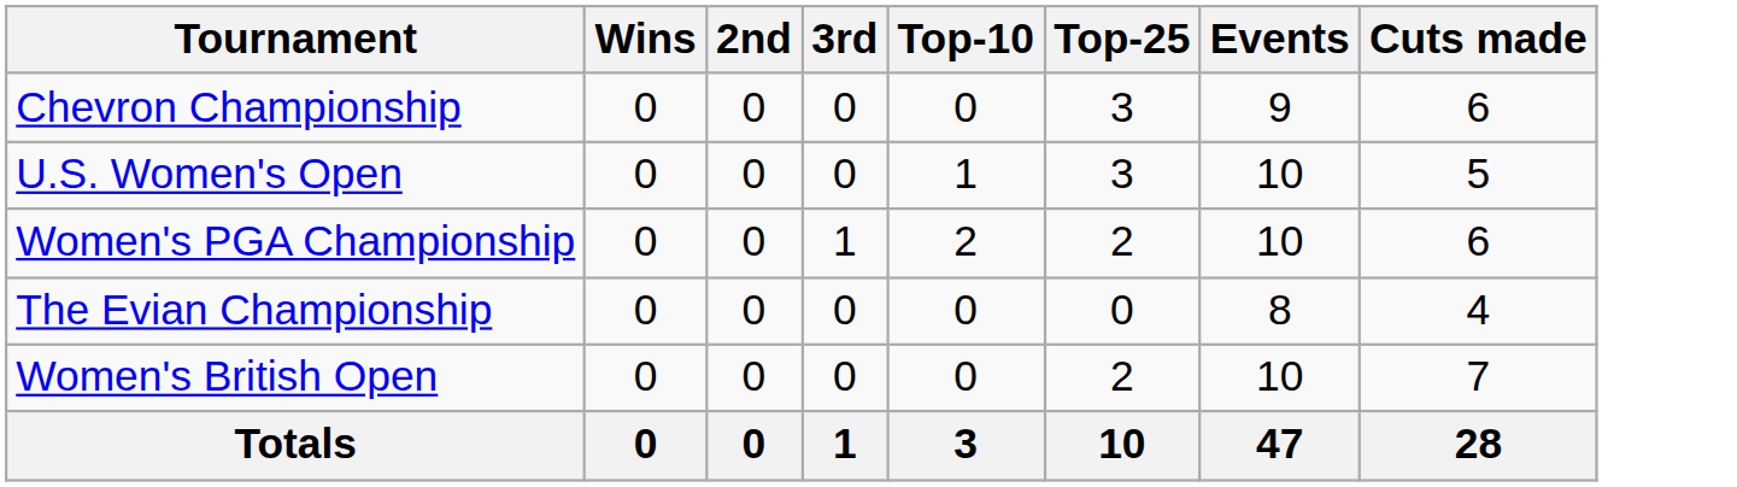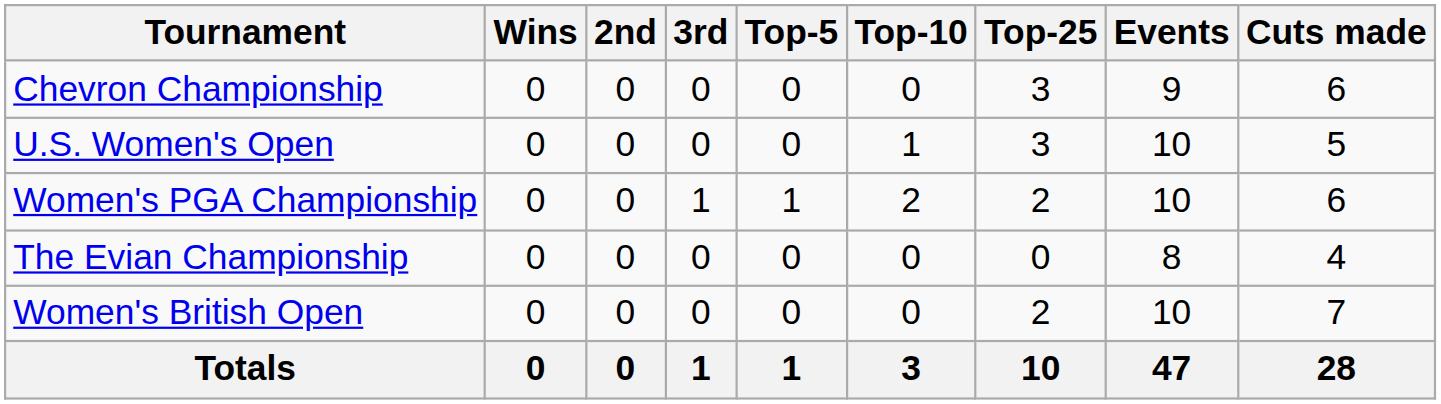+ column: Top-5 | 0 | 0 | 1 | 0 | 0 | 1
